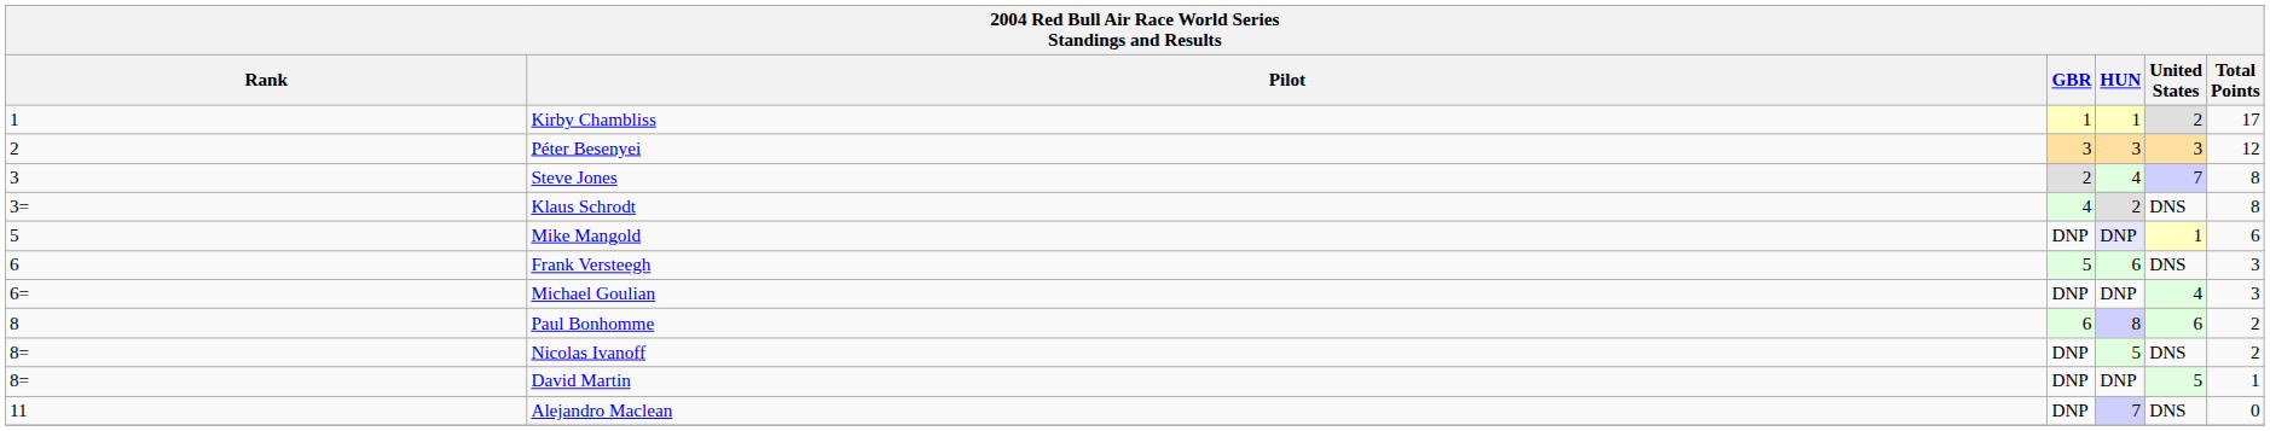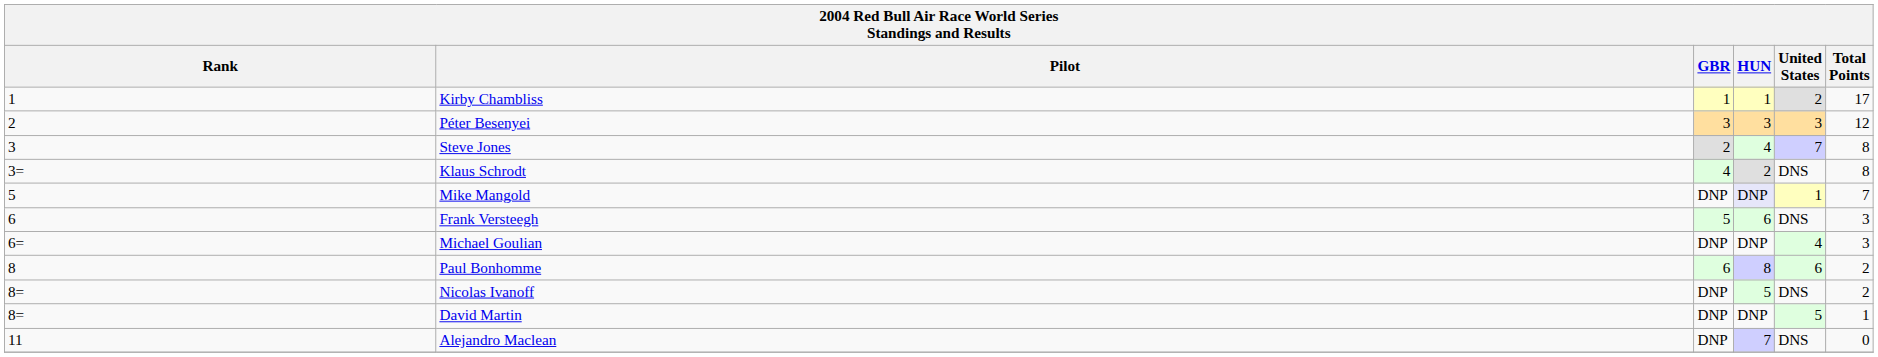Mike Mangold | Total Points: 6 -> 7
